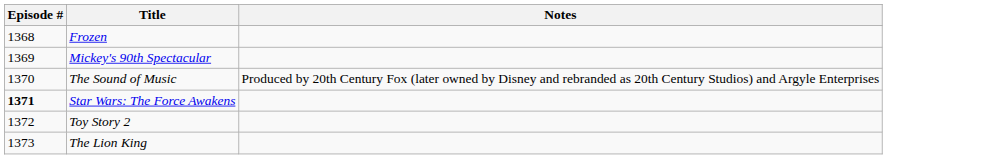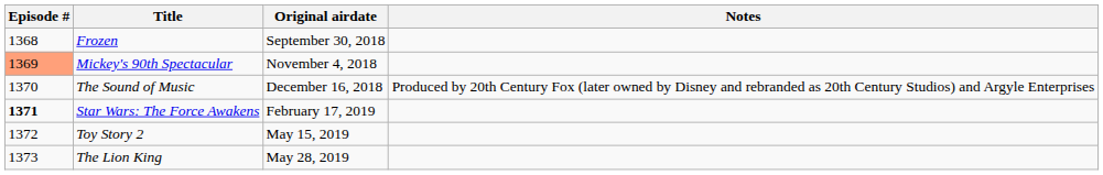+ column: Original airdate | September 30, 2018 | November 4, 2018 | December 16, 2018 | February 17, 2019 | May 15, 2019 | May 28, 2019
Mickey's 90th Spectacular | Episode #: no background -> lightsalmon background
